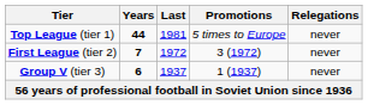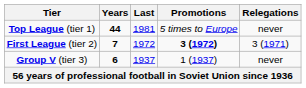First League (tier 2) | Promotions: normal -> bold
First League (tier 2) | Relegations: never -> 3 (1971)
